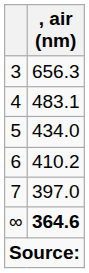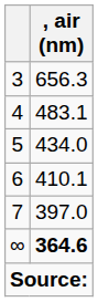6 | , air (nm): 410.2 -> 410.1
